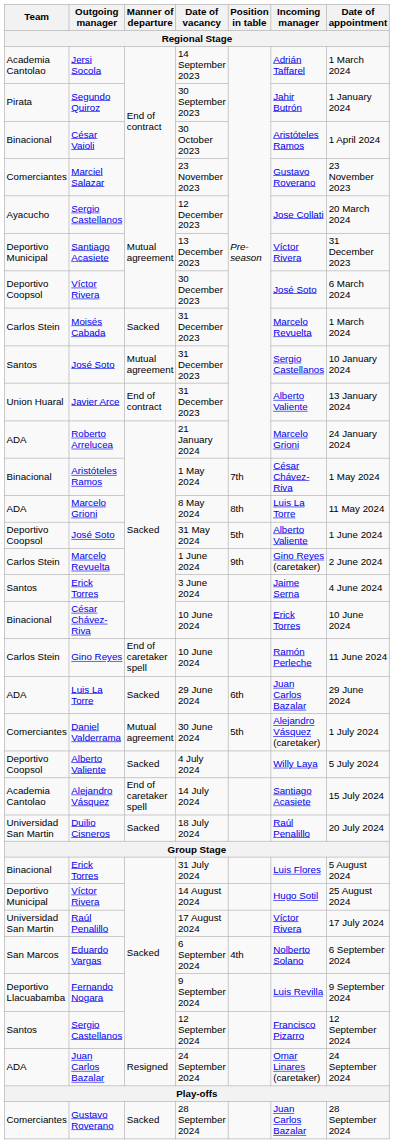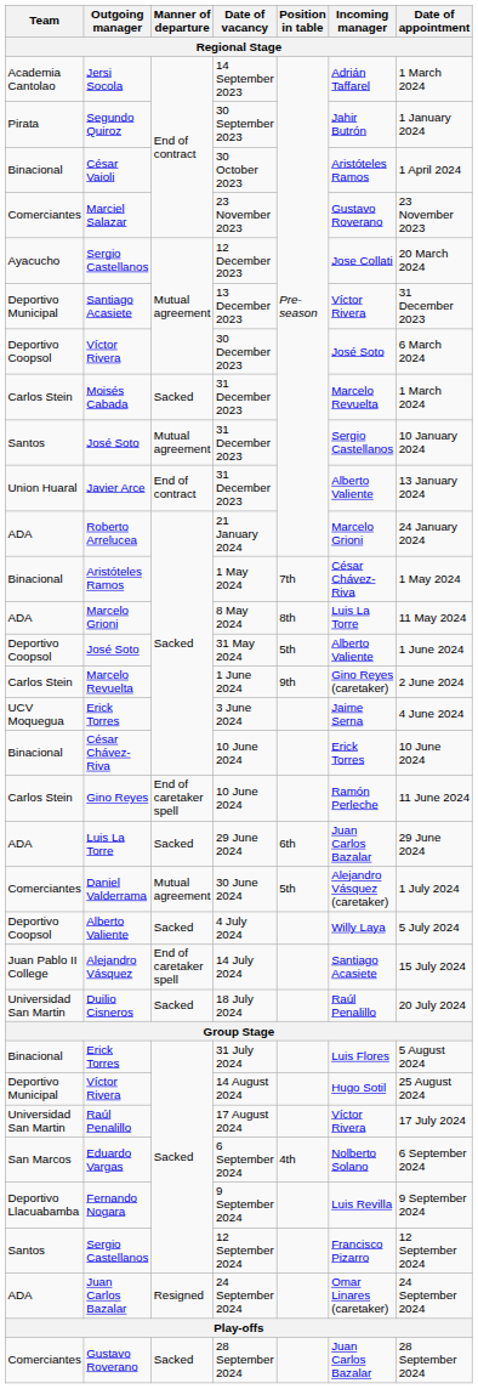3 June 2024 | Team: Santos -> UCV Moquegua
14 July 2024 | Team: Academia Cantolao -> Juan Pablo II College
